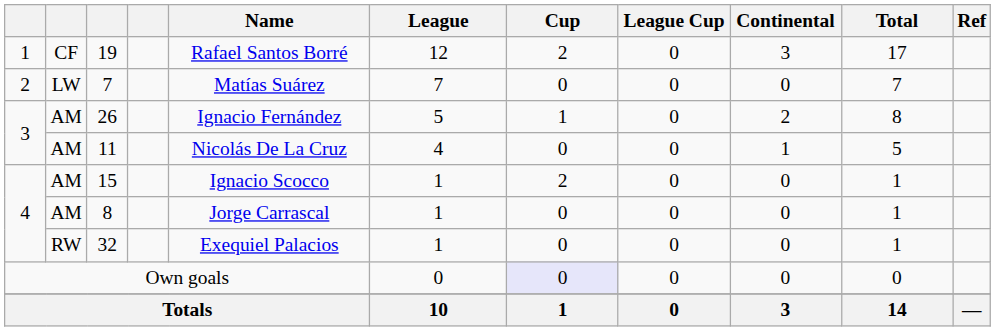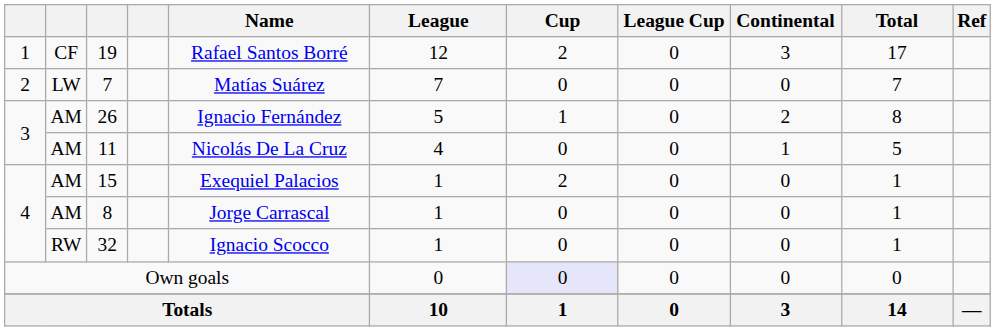15 | Name: Ignacio Scocco -> Exequiel Palacios
32 | Name: Exequiel Palacios -> Ignacio Scocco
